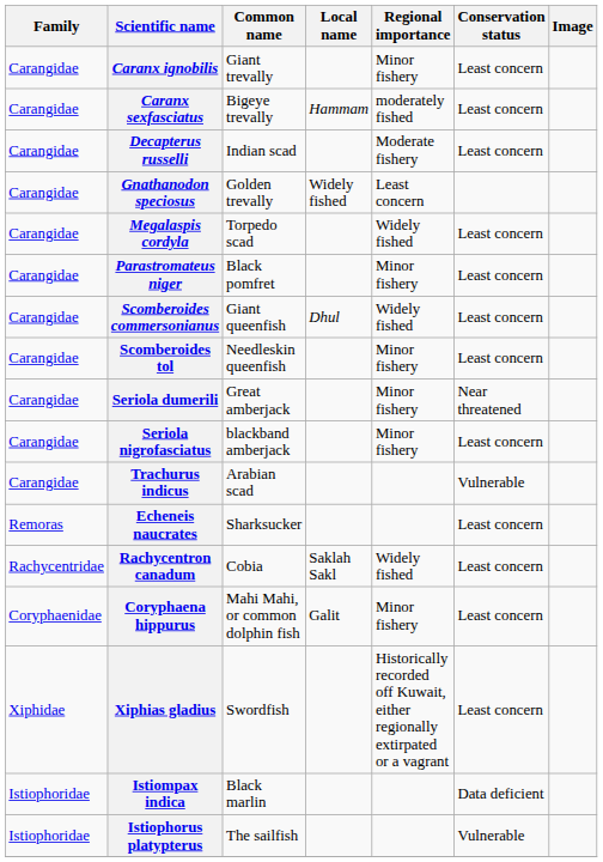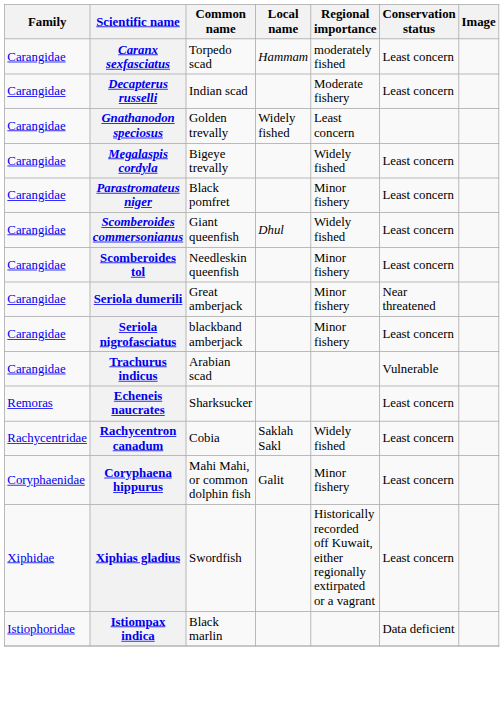- row: Carangidae | Caranx ignobilis | Giant trevally | Minor fishery | Least concern
Caranx sexfasciatus | Common name: Bigeye trevally -> Torpedo scad
Megalaspis cordyla | Common name: Torpedo scad -> Bigeye trevally
- row: Istiophoridae | Istiophorus platypterus | The sailfish | Vulnerable
